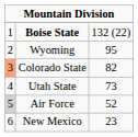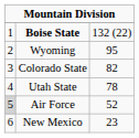Colorado State | column 1: lightsalmon background -> no background
Utah State | column 3: 73 -> 78
